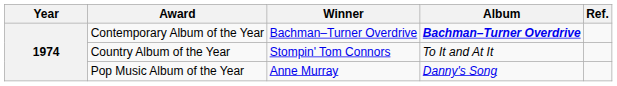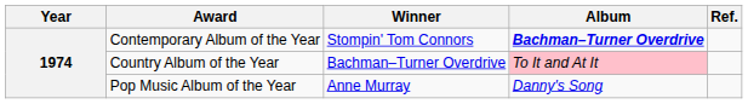Contemporary Album of the Year | Winner: Bachman–Turner Overdrive -> Stompin' Tom Connors
Country Album of the Year | Winner: Stompin' Tom Connors -> Bachman–Turner Overdrive
Country Album of the Year | Album: no background -> pink background
